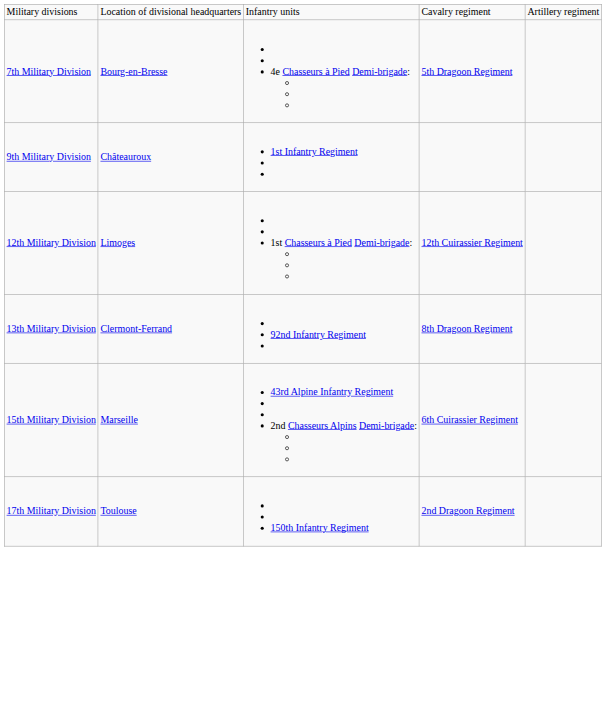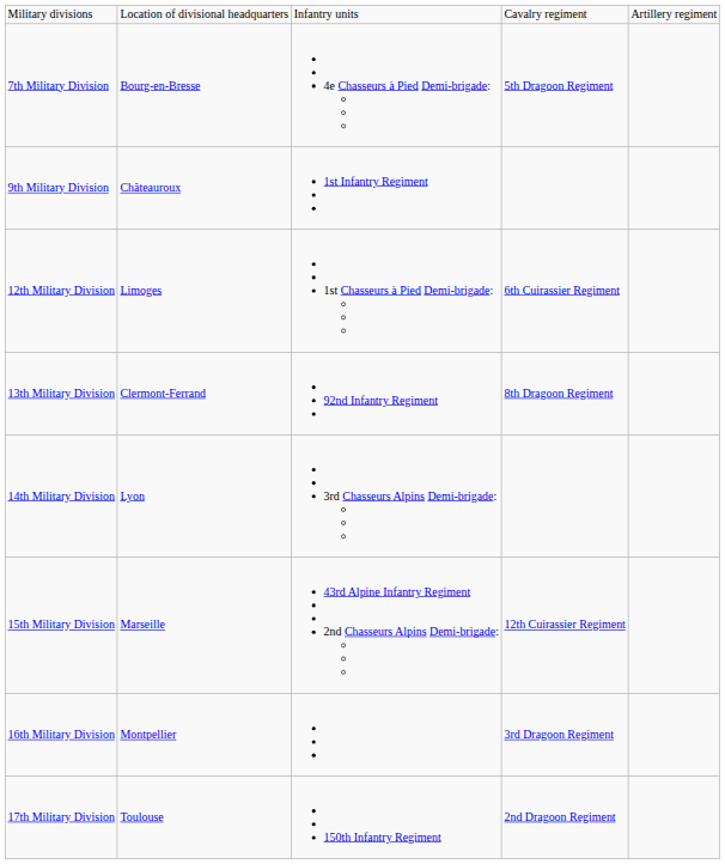12th Military Division | column 4: 12th Cuirassier Regiment -> 6th Cuirassier Regiment
+ row: 14th Military Division | Lyon | 3rd Chasseurs Alpins Demi-brigade:
15th Military Division | column 4: 6th Cuirassier Regiment -> 12th Cuirassier Regiment
+ row: 16th Military Division | Montpellier | 3rd Dragoon Regiment
